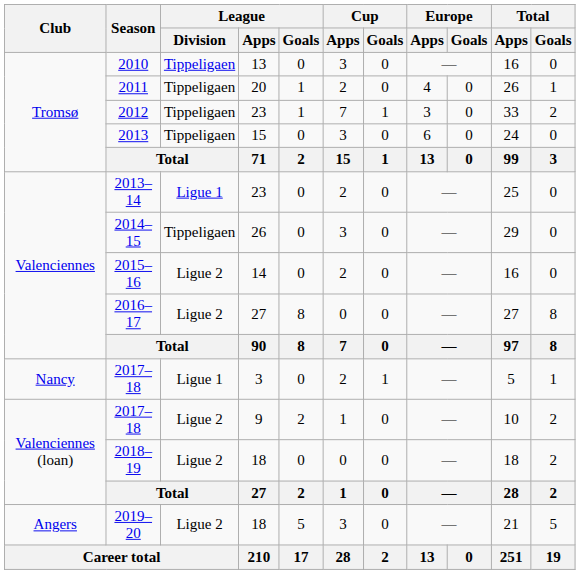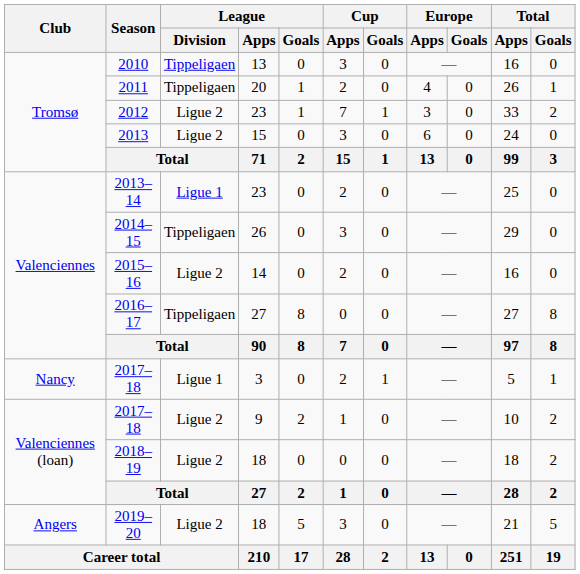2012 | League / Division: Tippeligaen -> Ligue 2
2013 | League / Division: Tippeligaen -> Ligue 2
2016–17 | League / Division: Ligue 2 -> Tippeligaen
